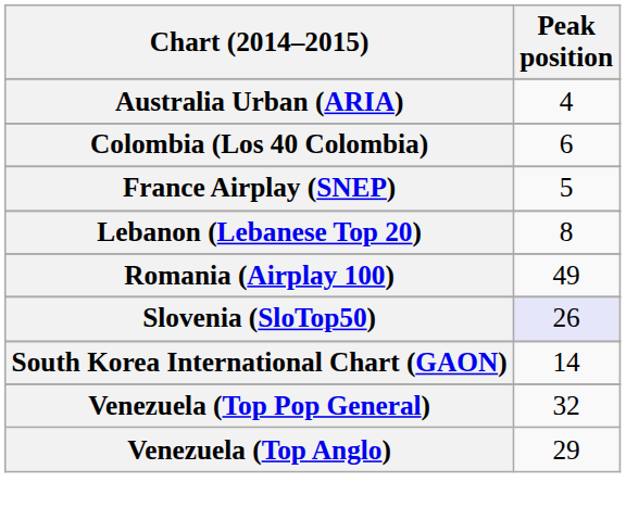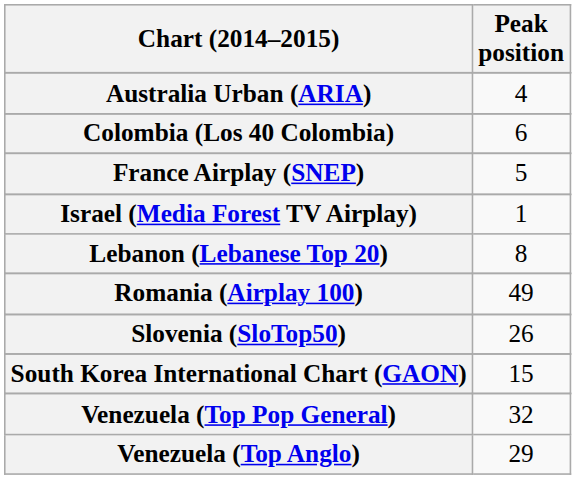+ row: Israel (Media Forest TV Airplay) | 1
Slovenia (SloTop50) | Peak position: lavender background -> no background
South Korea International Chart (GAON) | Peak position: 14 -> 15
